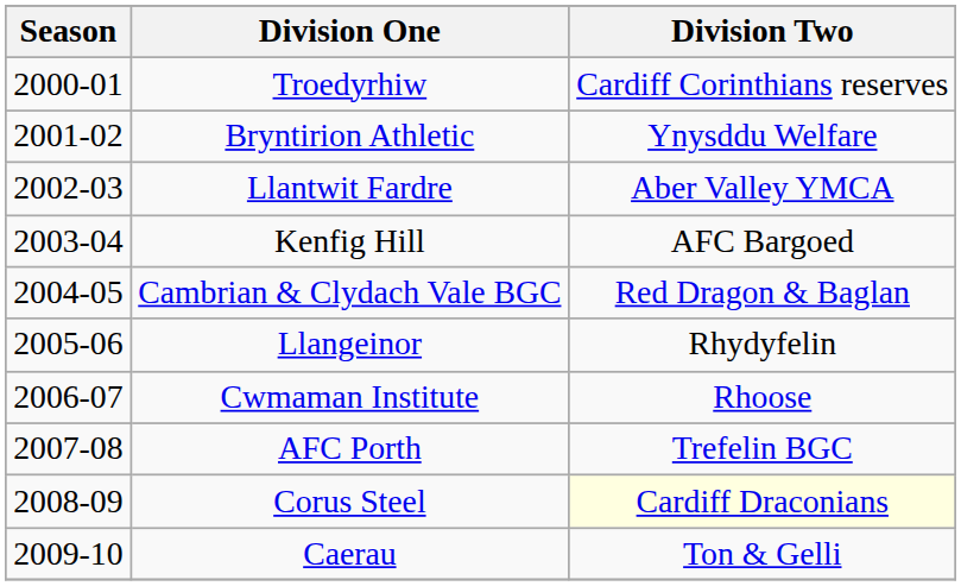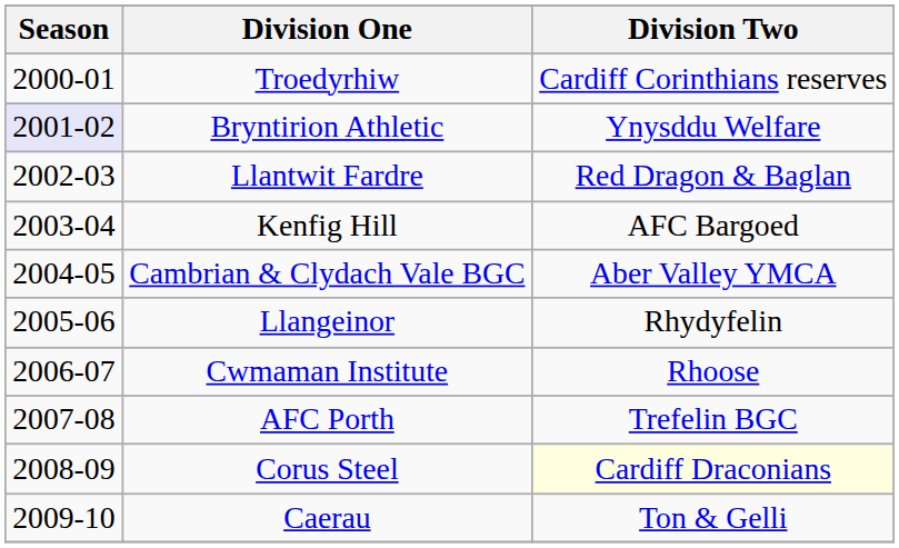Bryntirion Athletic | Season: no background -> lavender background
Llantwit Fardre | Division Two: Aber Valley YMCA -> Red Dragon & Baglan
Cambrian & Clydach Vale BGC | Division Two: Red Dragon & Baglan -> Aber Valley YMCA
